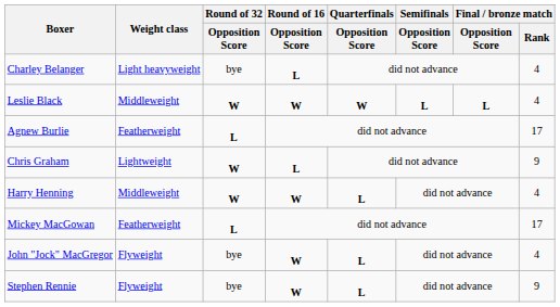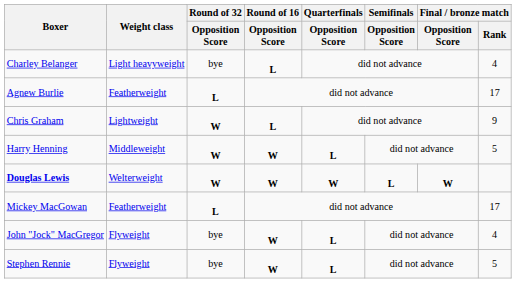- row: Leslie Black | Middleweight | W | W | W | L | L | 4
Harry Henning | Final / bronze match / Rank: 4 -> 5
+ row: Douglas Lewis | Welterweight | W | W | W | L | W
Stephen Rennie | Final / bronze match / Rank: 9 -> 5
